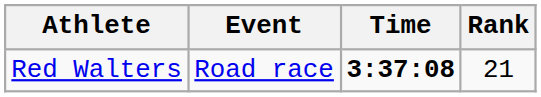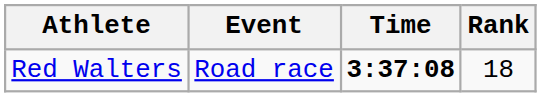Red Walters | Rank: 21 -> 18
